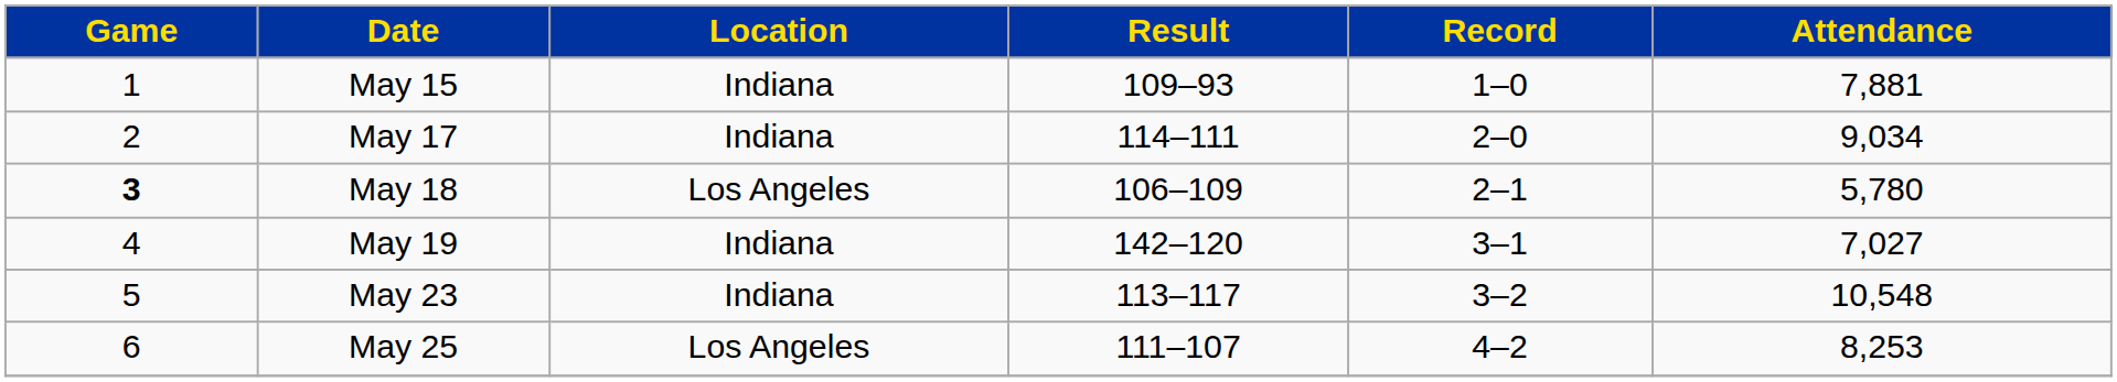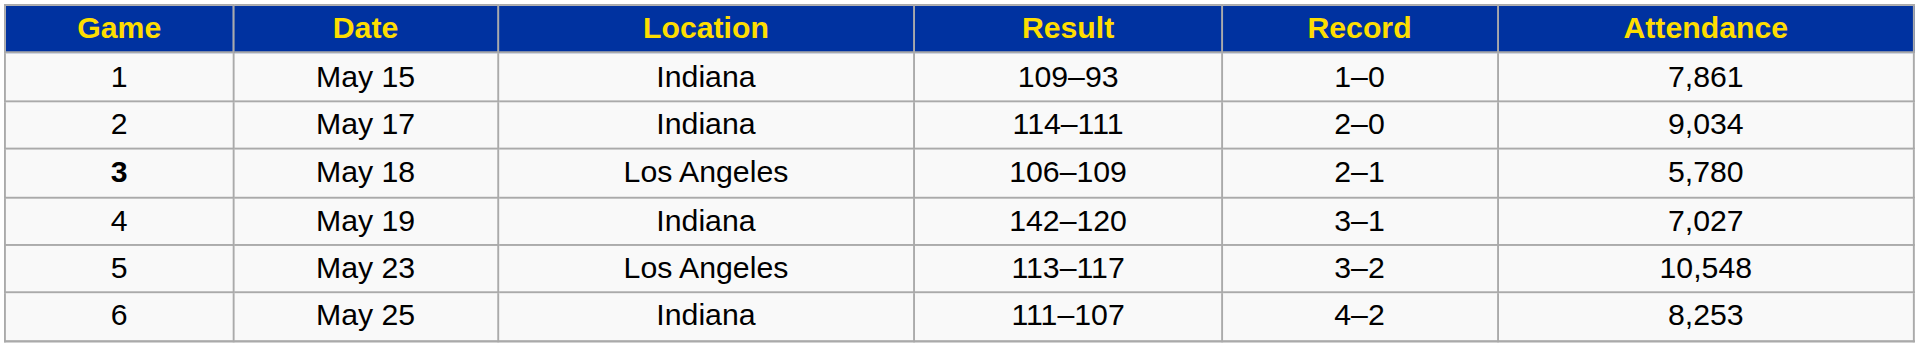May 15 | Attendance: 7,881 -> 7,861
May 23 | Location: Indiana -> Los Angeles
May 25 | Location: Los Angeles -> Indiana
